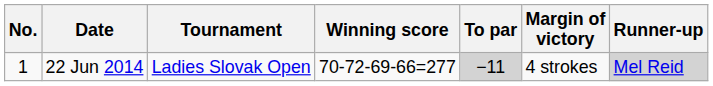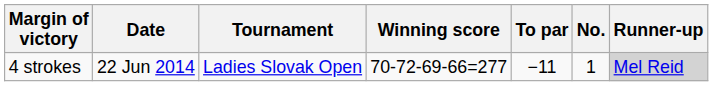columns swapped: No. <-> Margin of victory
22 Jun 2014 | To par: lightgrey background -> no background
